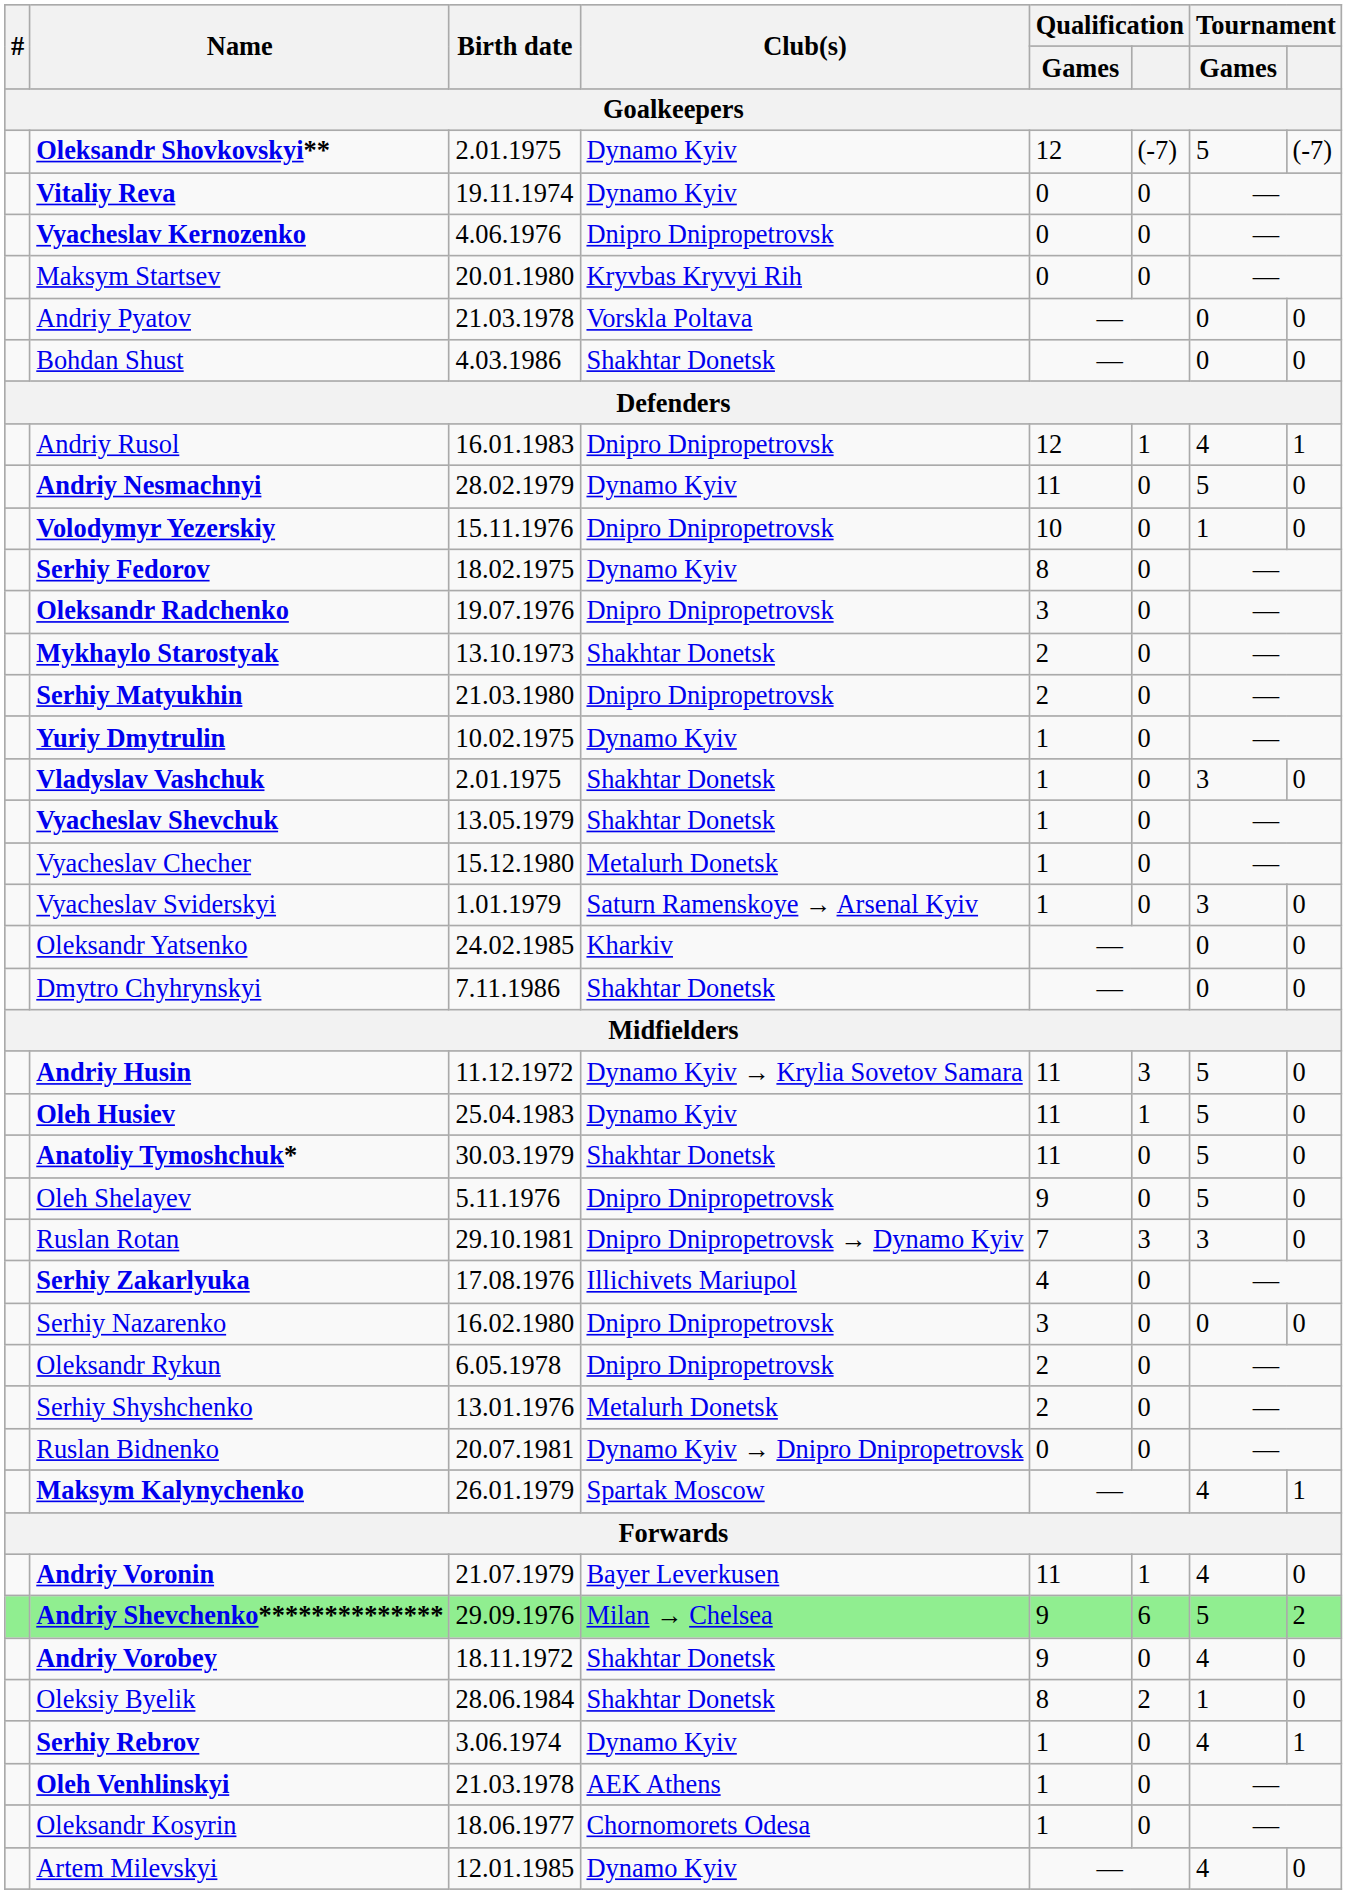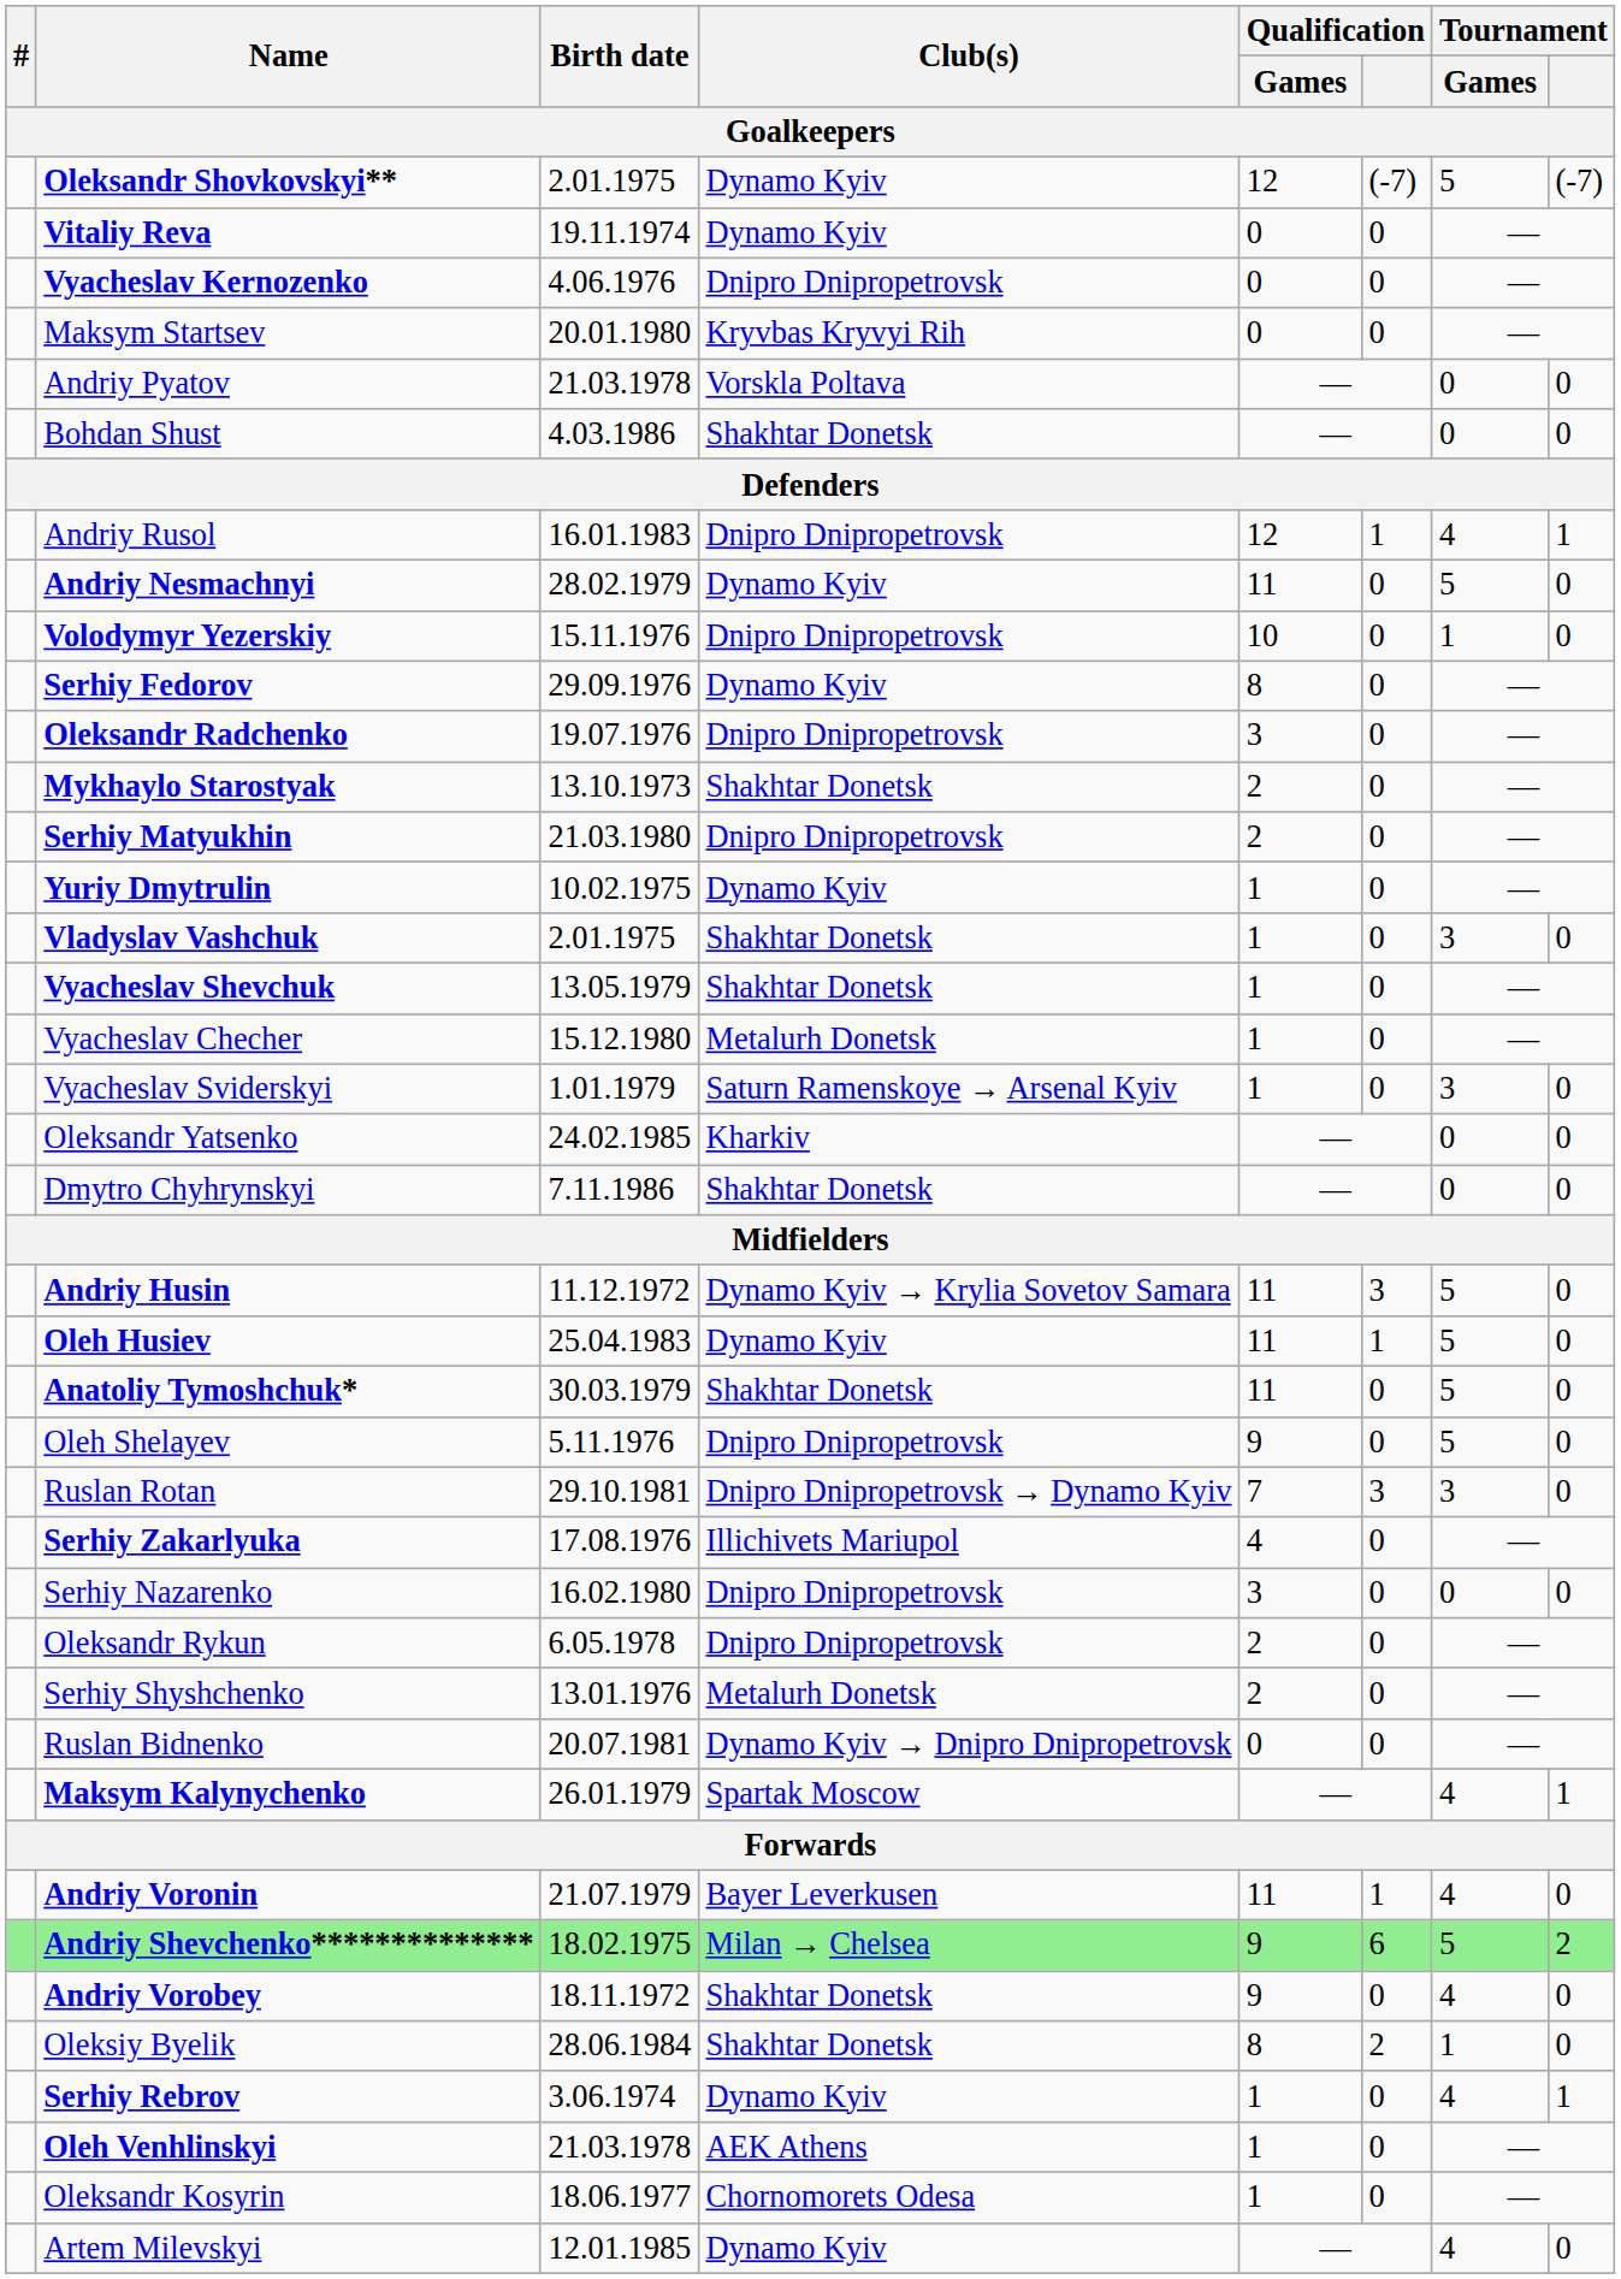Serhiy Fedorov | Birth date: 18.02.1975 -> 29.09.1976
Andriy Shevchenko************** | Birth date: 29.09.1976 -> 18.02.1975
